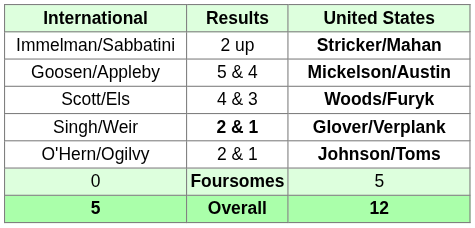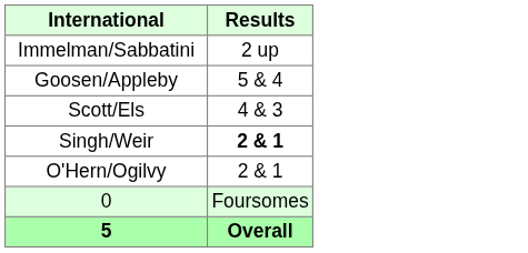- column: United States | Stricker/Mahan | Mickelson/Austin | Woods/Furyk | Glover/Verplank | Johnson/Toms | 5 | 12
0 | Results: bold -> normal
